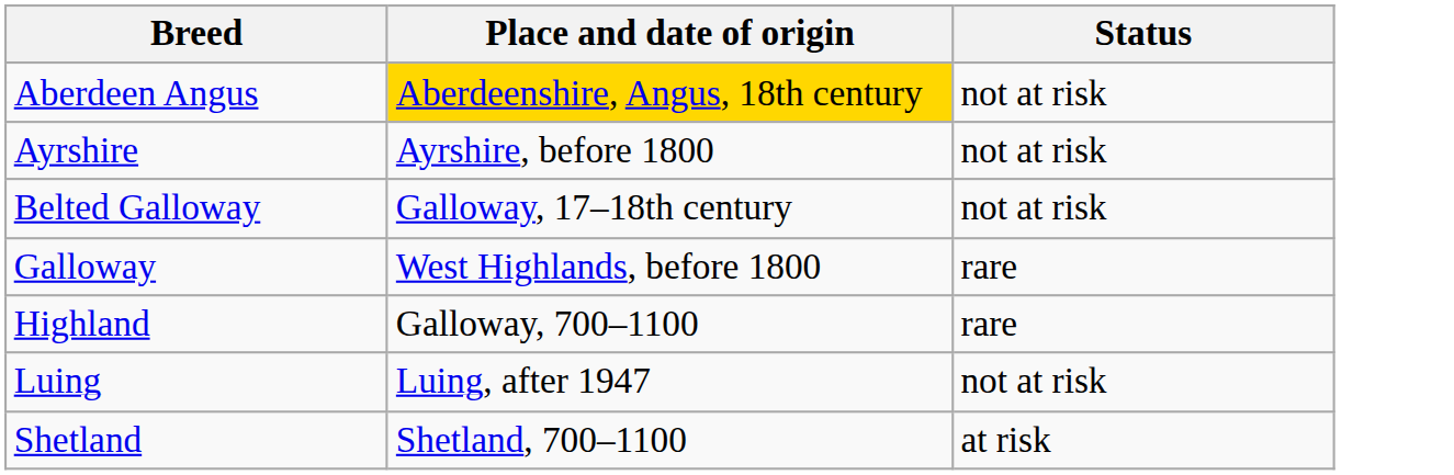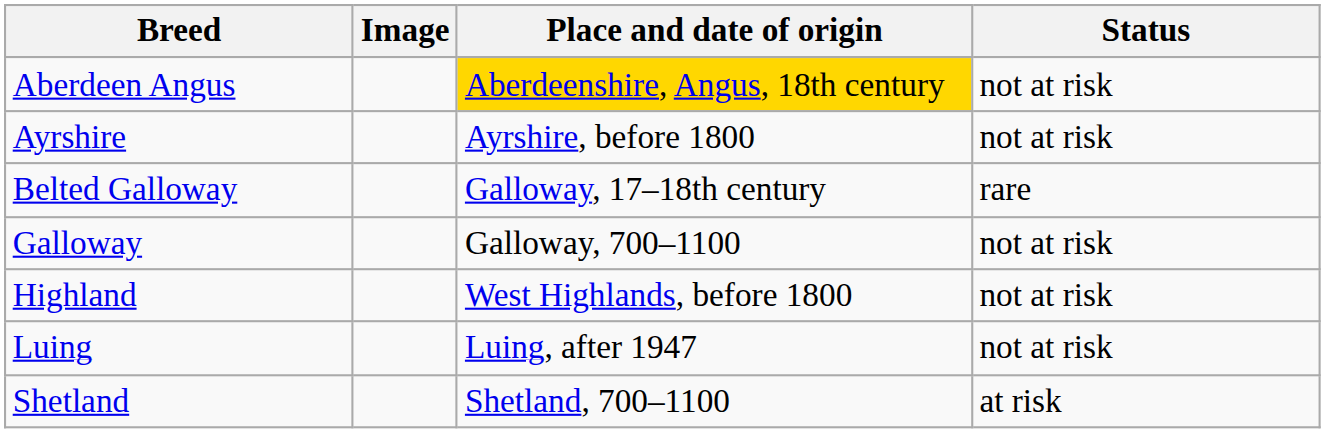+ column: Image
Belted Galloway | Status: not at risk -> rare
Galloway | Place and date of origin: West Highlands, before 1800 -> Galloway, 700–1100
Galloway | Status: rare -> not at risk
Highland | Place and date of origin: Galloway, 700–1100 -> West Highlands, before 1800
Highland | Status: rare -> not at risk
